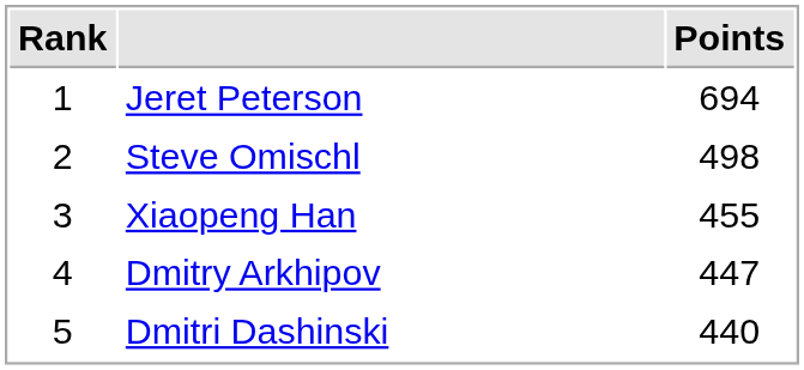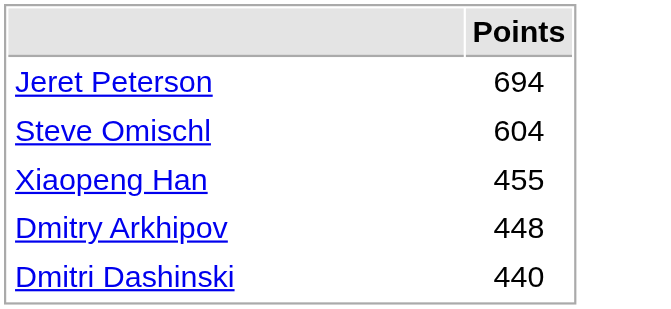- column: Rank | 1 | 2 | 3 | 4 | 5
Steve Omischl | Points: 498 -> 604
Dmitry Arkhipov | Points: 447 -> 448
